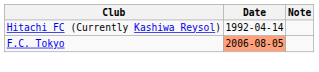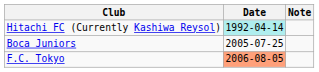Hitachi FC (Currently Kashiwa Reysol) | Date: no background -> paleturquoise background
+ row: Boca Juniors | 2005-07-25
